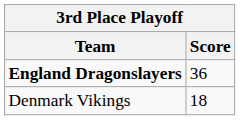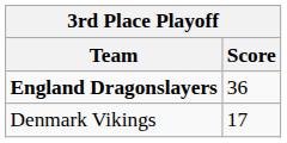Denmark Vikings | Score: 18 -> 17
